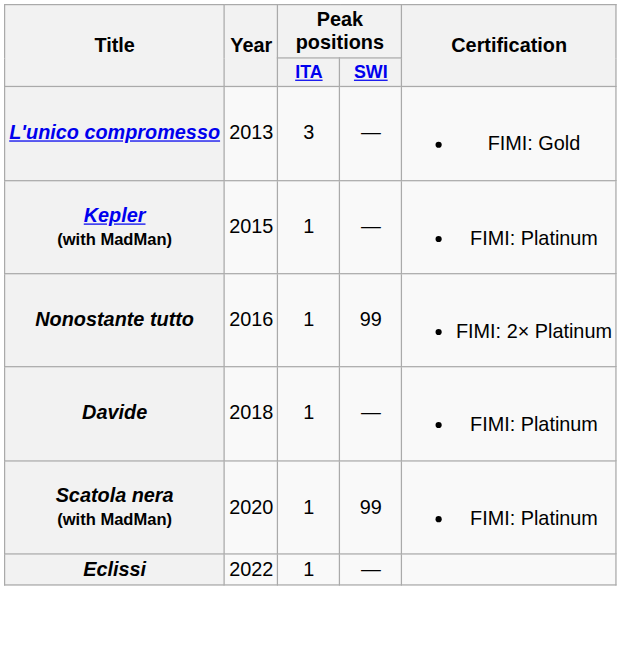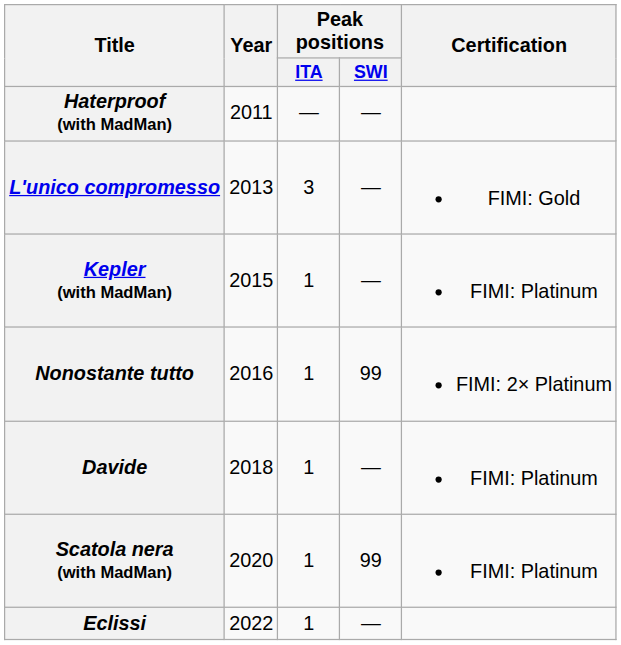+ row: Haterproof (with MadMan) | 2011 | — | —
